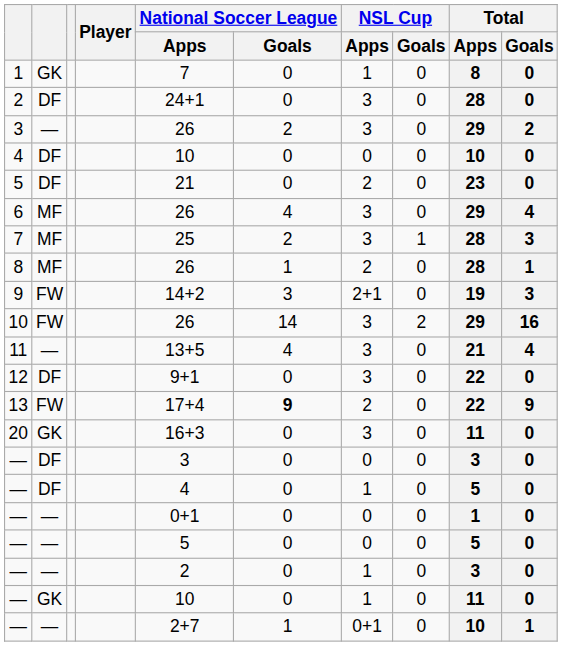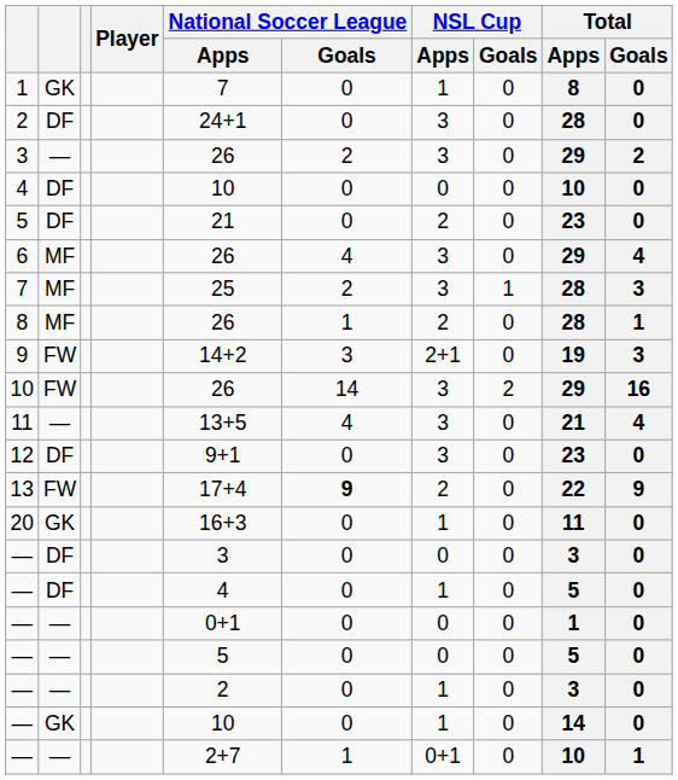12 | Total / Apps: 22 -> 23
20 | NSL Cup / Apps: 3 -> 1
— / GK | Total / Apps: 11 -> 14
